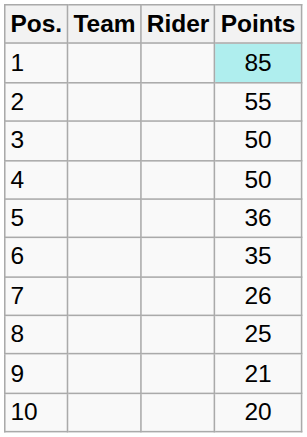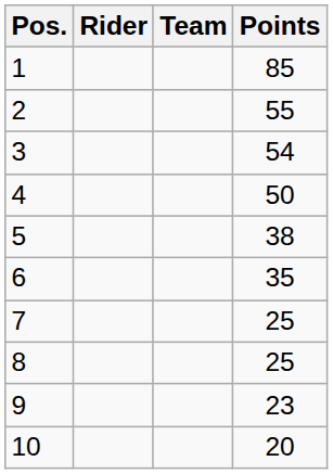columns swapped: Rider <-> Team
1 | Points: paleturquoise background -> no background
3 | Points: 50 -> 54
5 | Points: 36 -> 38
7 | Points: 26 -> 25
9 | Points: 21 -> 23
